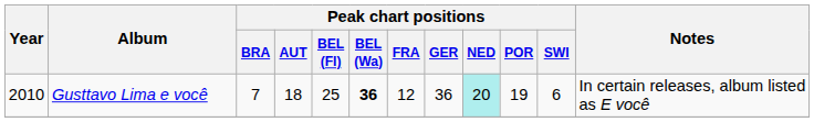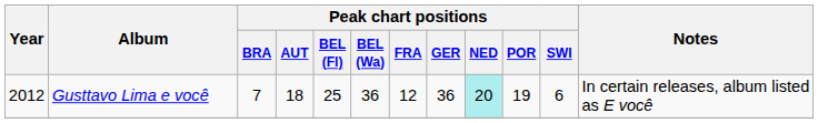Gusttavo Lima e você | Year: 2010 -> 2012
Gusttavo Lima e você | Peak chart positions / BEL (Wa): bold -> normal
